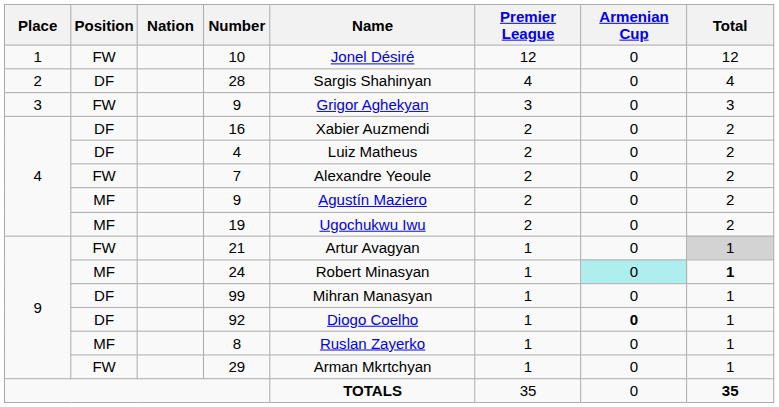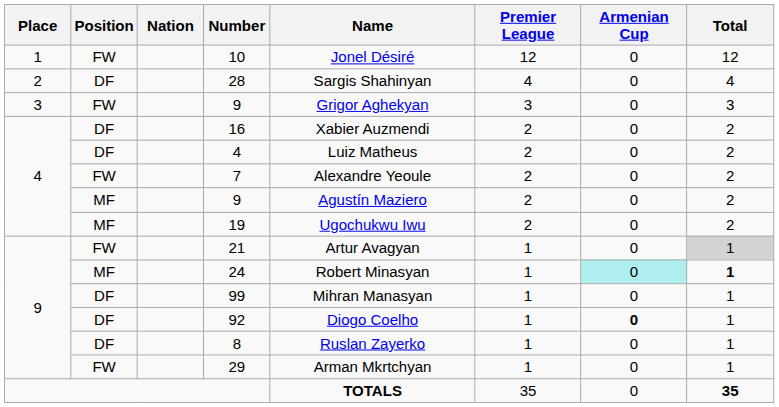8 | Position: MF -> DF
